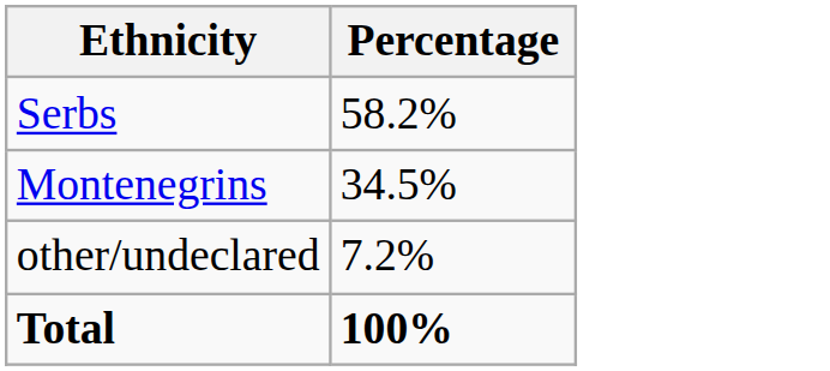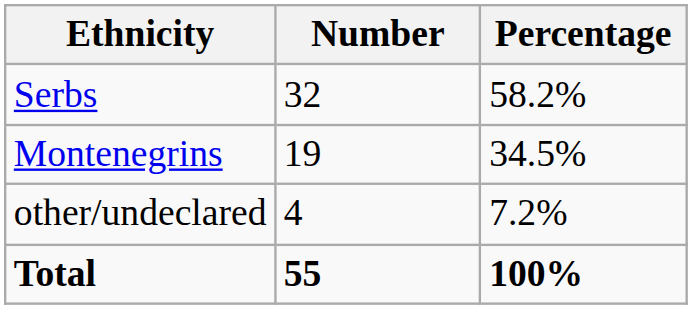+ column: Number | 32 | 19 | 4 | 55
